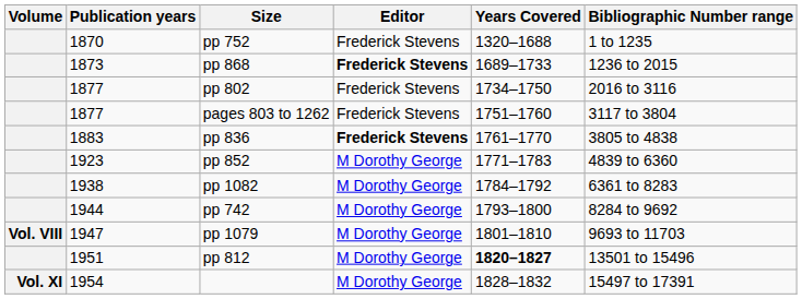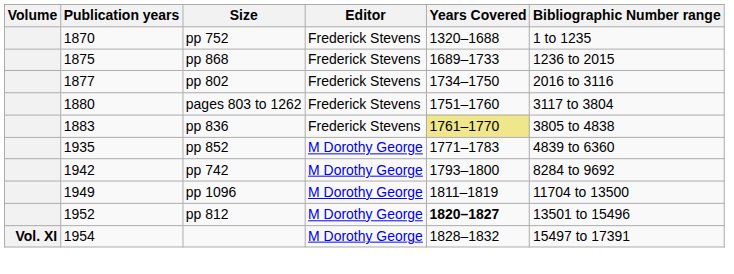pp 868 | Publication years: 1873 -> 1875
pp 868 | Editor: bold -> normal
pages 803 to 1262 | Publication years: 1877 -> 1880
pp 836 | Editor: bold -> normal
pp 836 | Years Covered: no background -> khaki background
pp 852 | Publication years: 1923 -> 1935
- row: 1938 | pp 1082 | M Dorothy George | 1784–1792 | 6361 to 8283
pp 742 | Publication years: 1944 -> 1942
- row: Vol. VIII | 1947 | pp 1079 | M Dorothy George | 1801–1810 | 9693 to 11703
+ row: 1949 | pp 1096 | M Dorothy George | 1811–1819 | 11704 to 13500
pp 812 | Publication years: 1951 -> 1952
